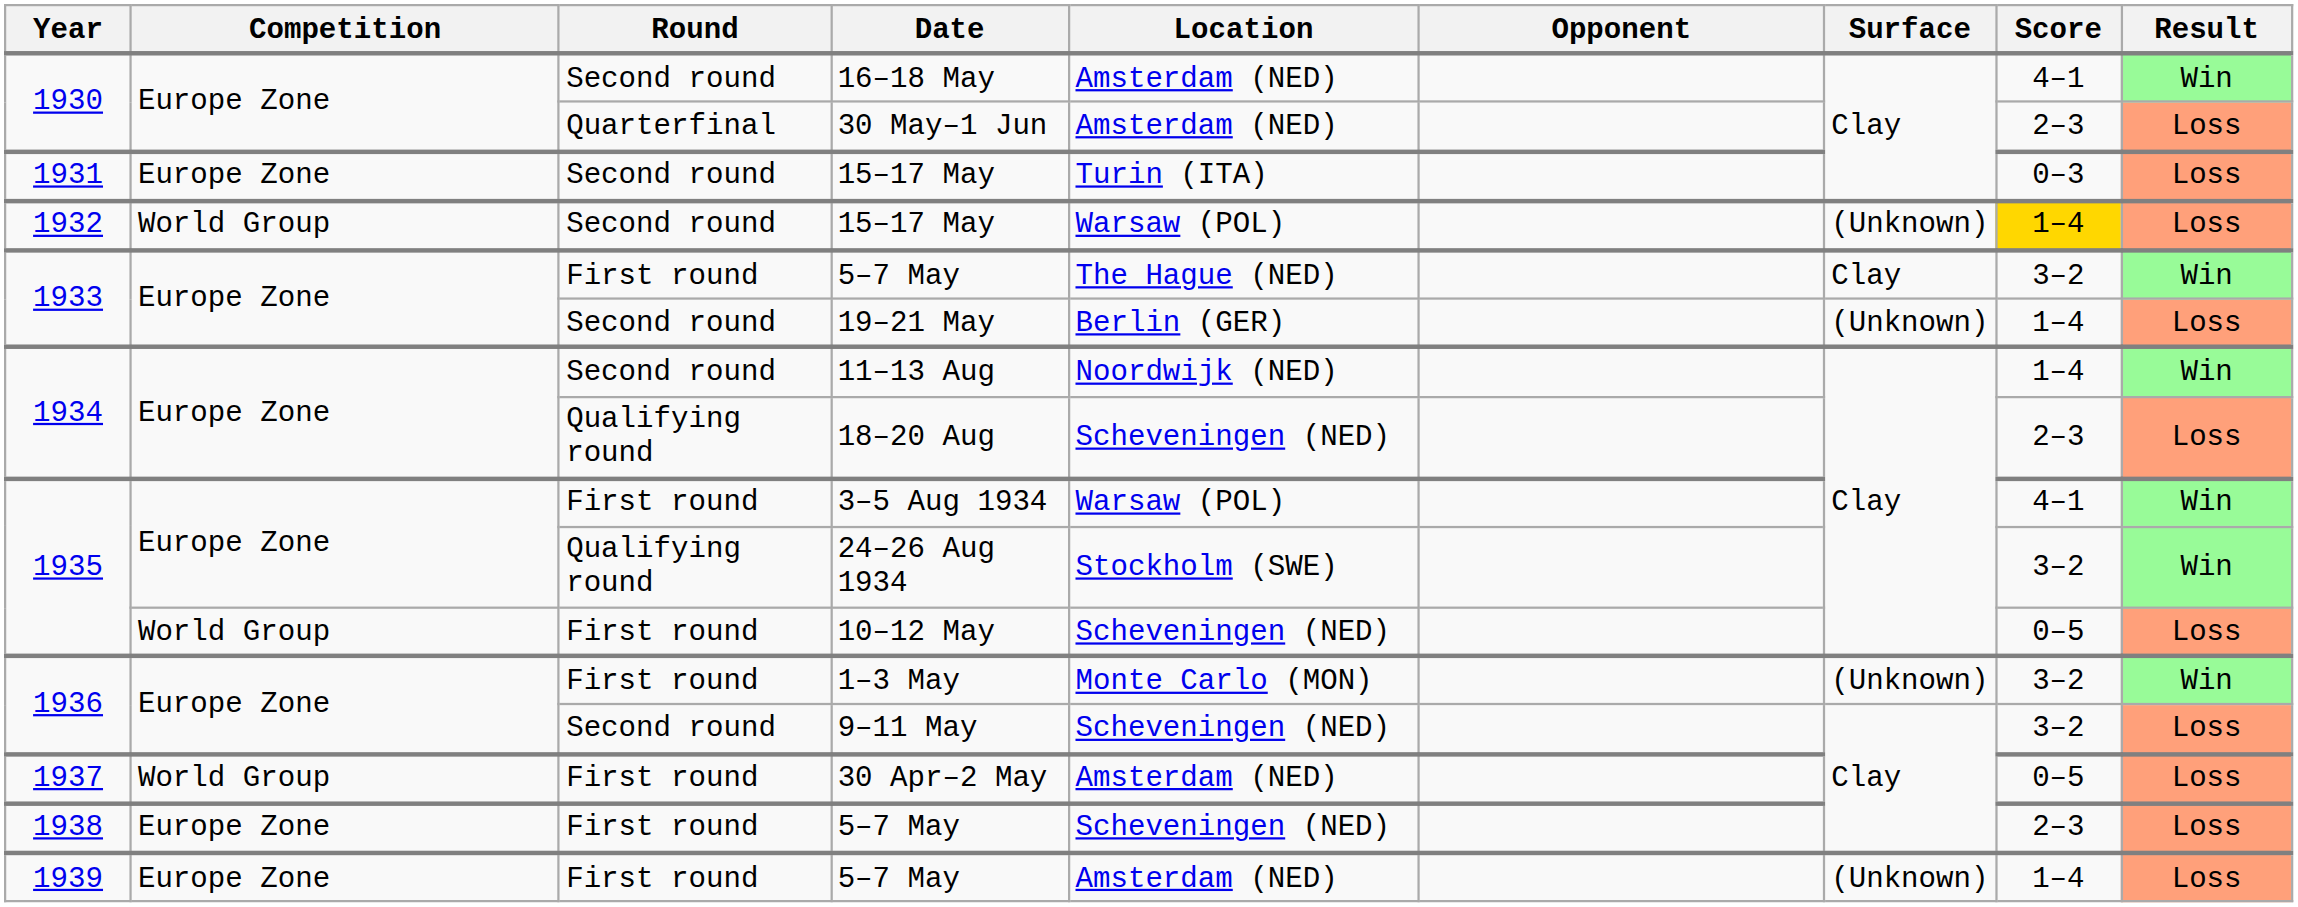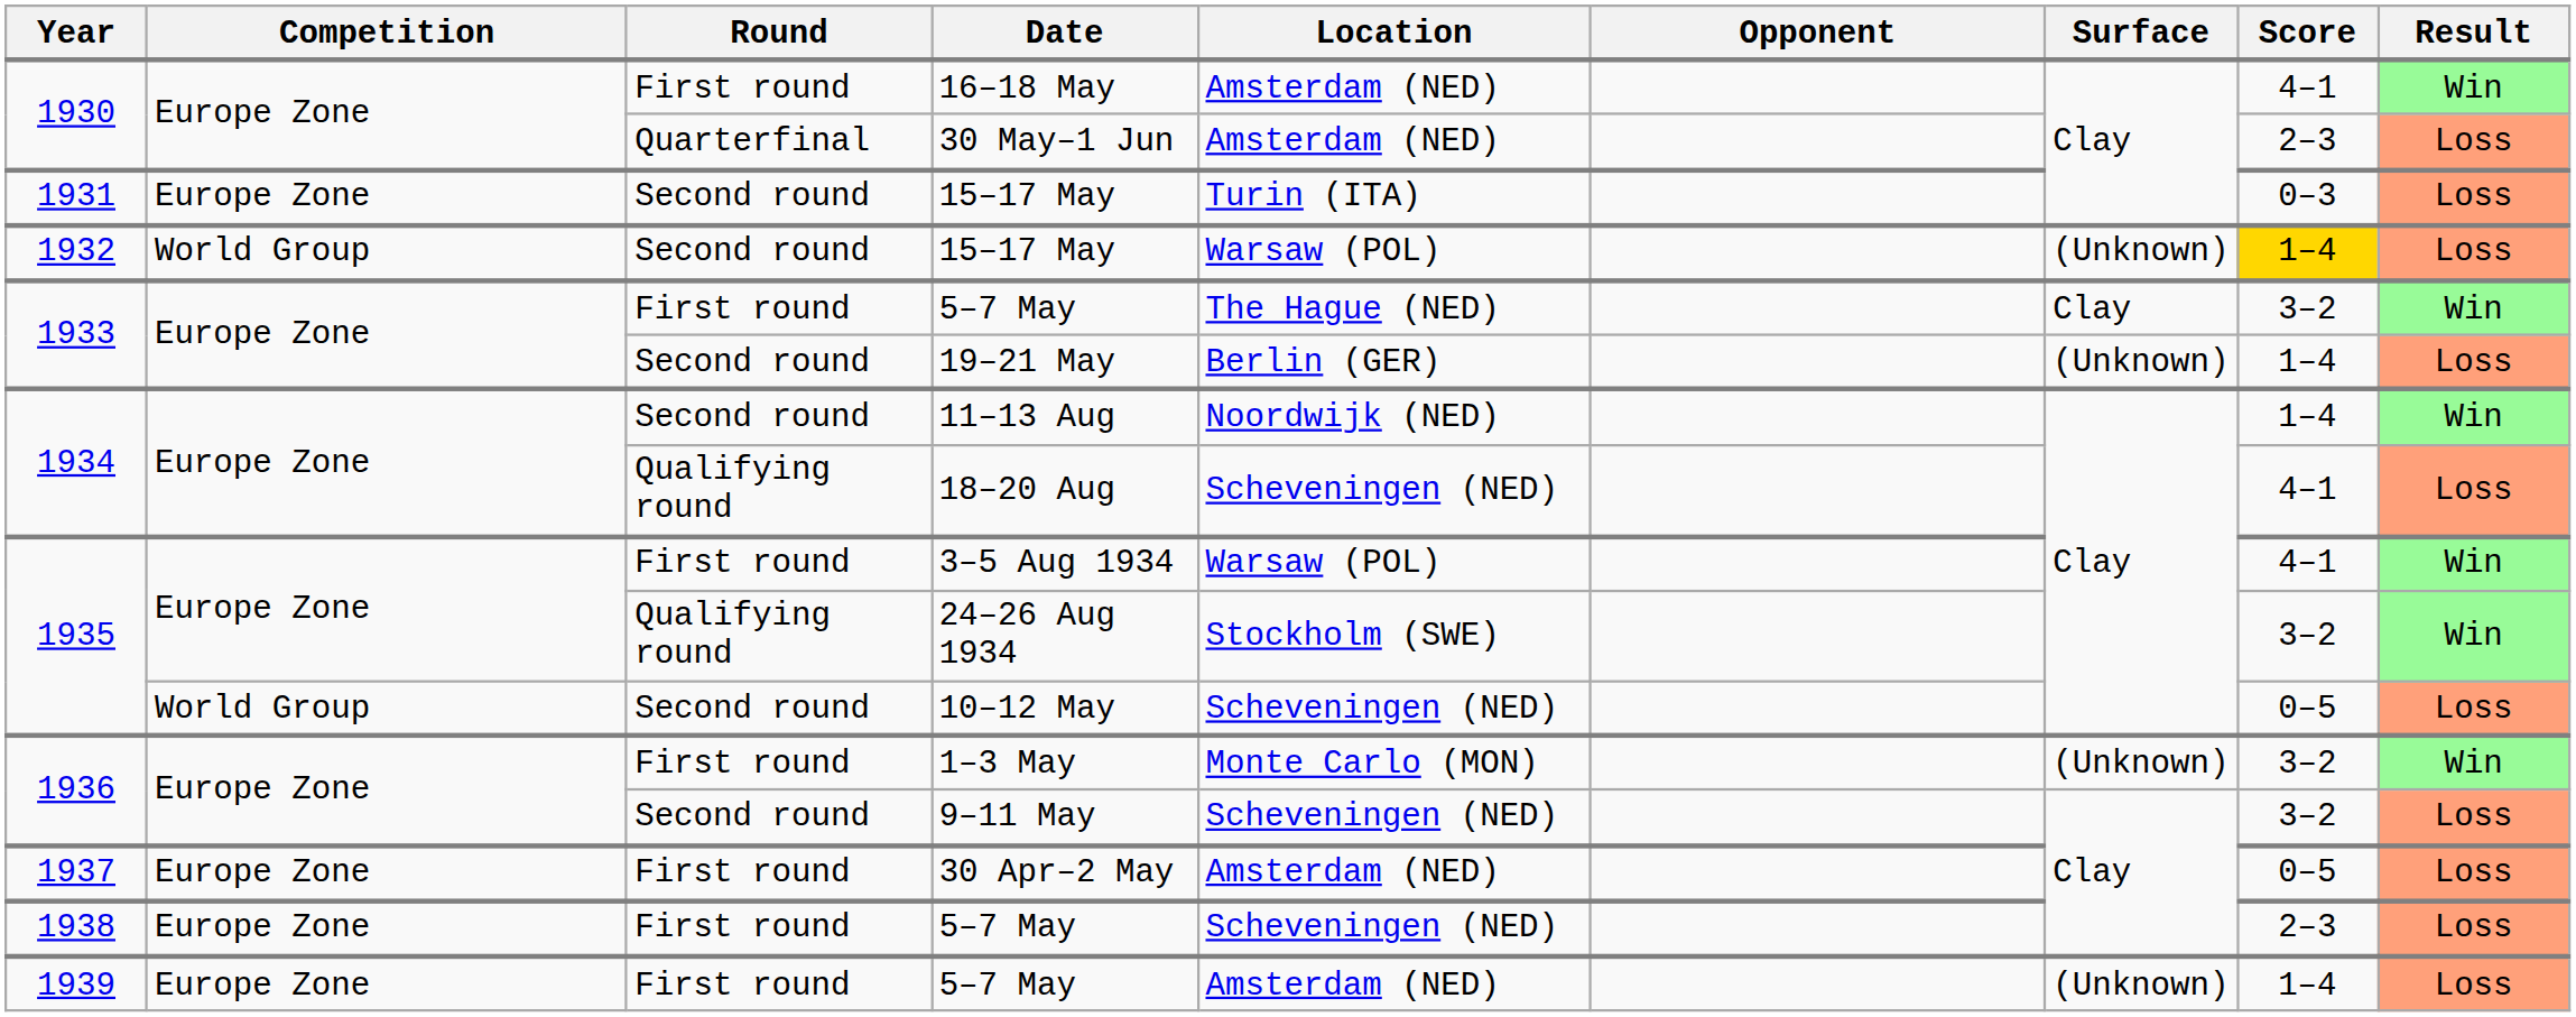16–18 May | Round: Second round -> First round
18–20 Aug | Score: 2–3 -> 4–1
10–12 May | Round: First round -> Second round
30 Apr–2 May | Competition: World Group -> Europe Zone
